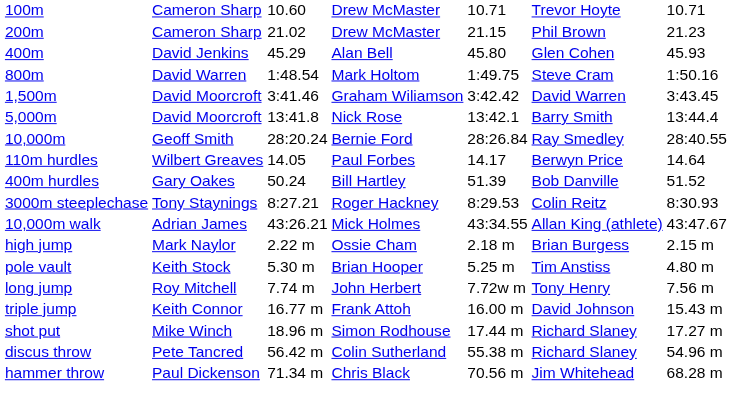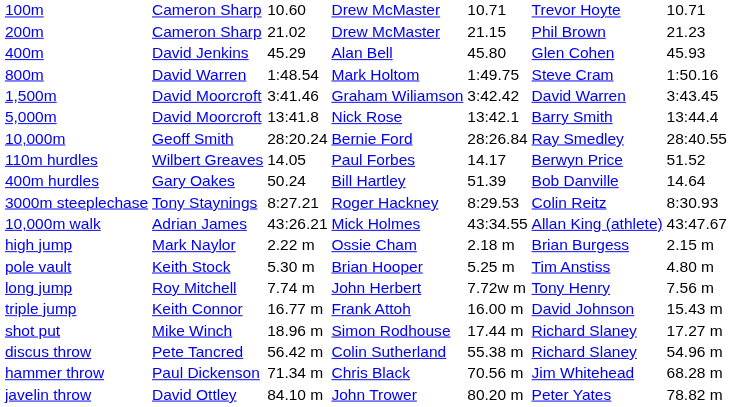110m hurdles | column 7: 14.64 -> 51.52
400m hurdles | column 7: 51.52 -> 14.64
+ row: javelin throw | David Ottley | 84.10 m | John Trower | 80.20 m | Peter Yates | 78.82 m
